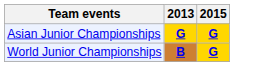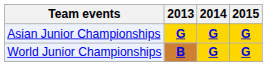+ column: 2014 | G | G
